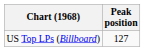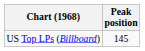US Top LPs (Billboard) | Peak position: 127 -> 145
